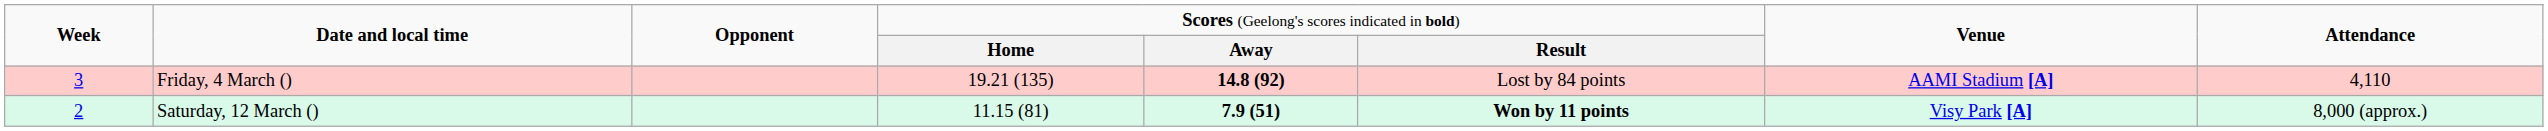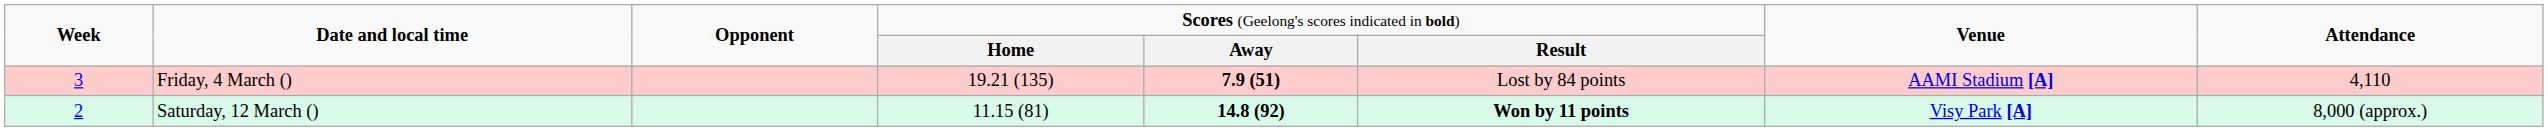Friday, 4 March () | column 5: 14.8 (92) -> 7.9 (51)
Saturday, 12 March () | column 5: 7.9 (51) -> 14.8 (92)
